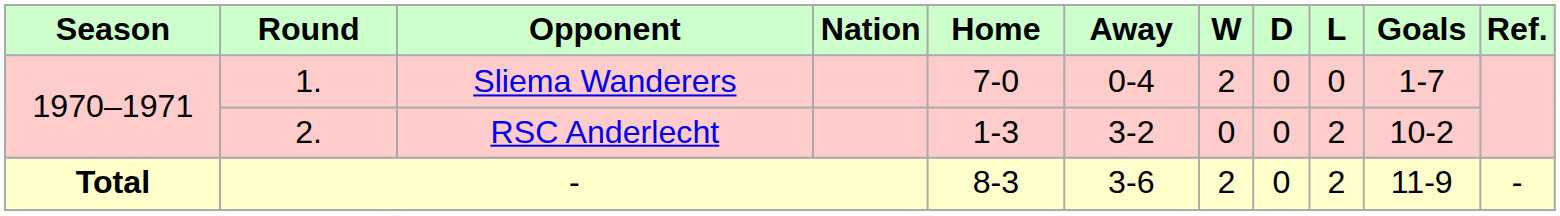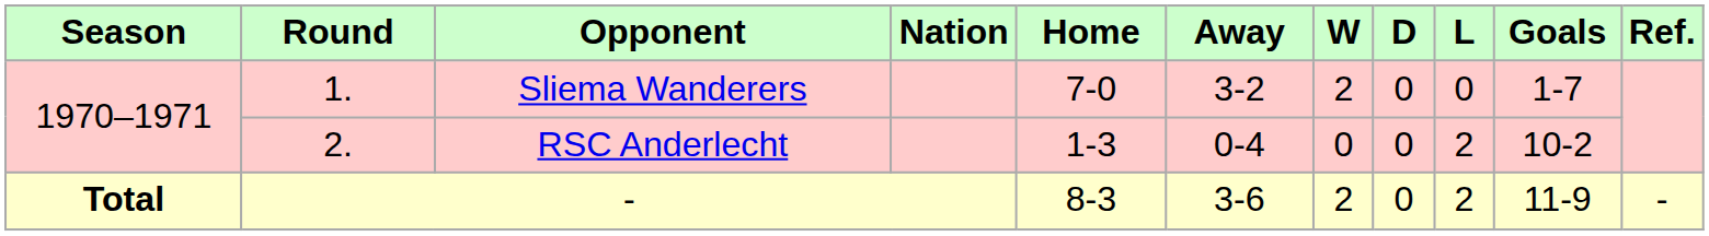Sliema Wanderers | Away: 0-4 -> 3-2
RSC Anderlecht | Away: 3-2 -> 0-4
